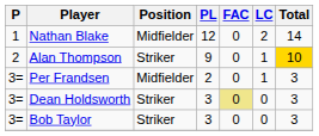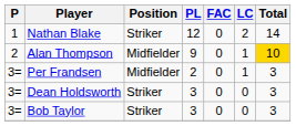Nathan Blake | Position: Midfielder -> Striker
Alan Thompson | Position: Striker -> Midfielder
Dean Holdsworth | FAC: khaki background -> no background
